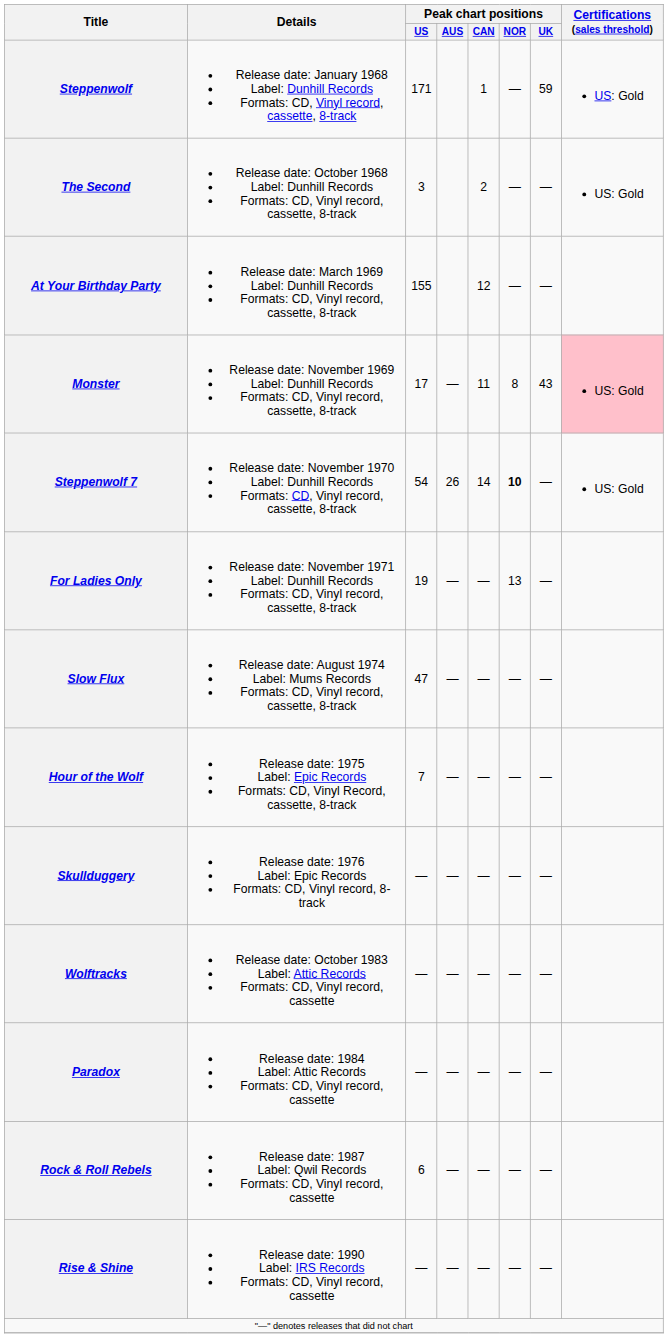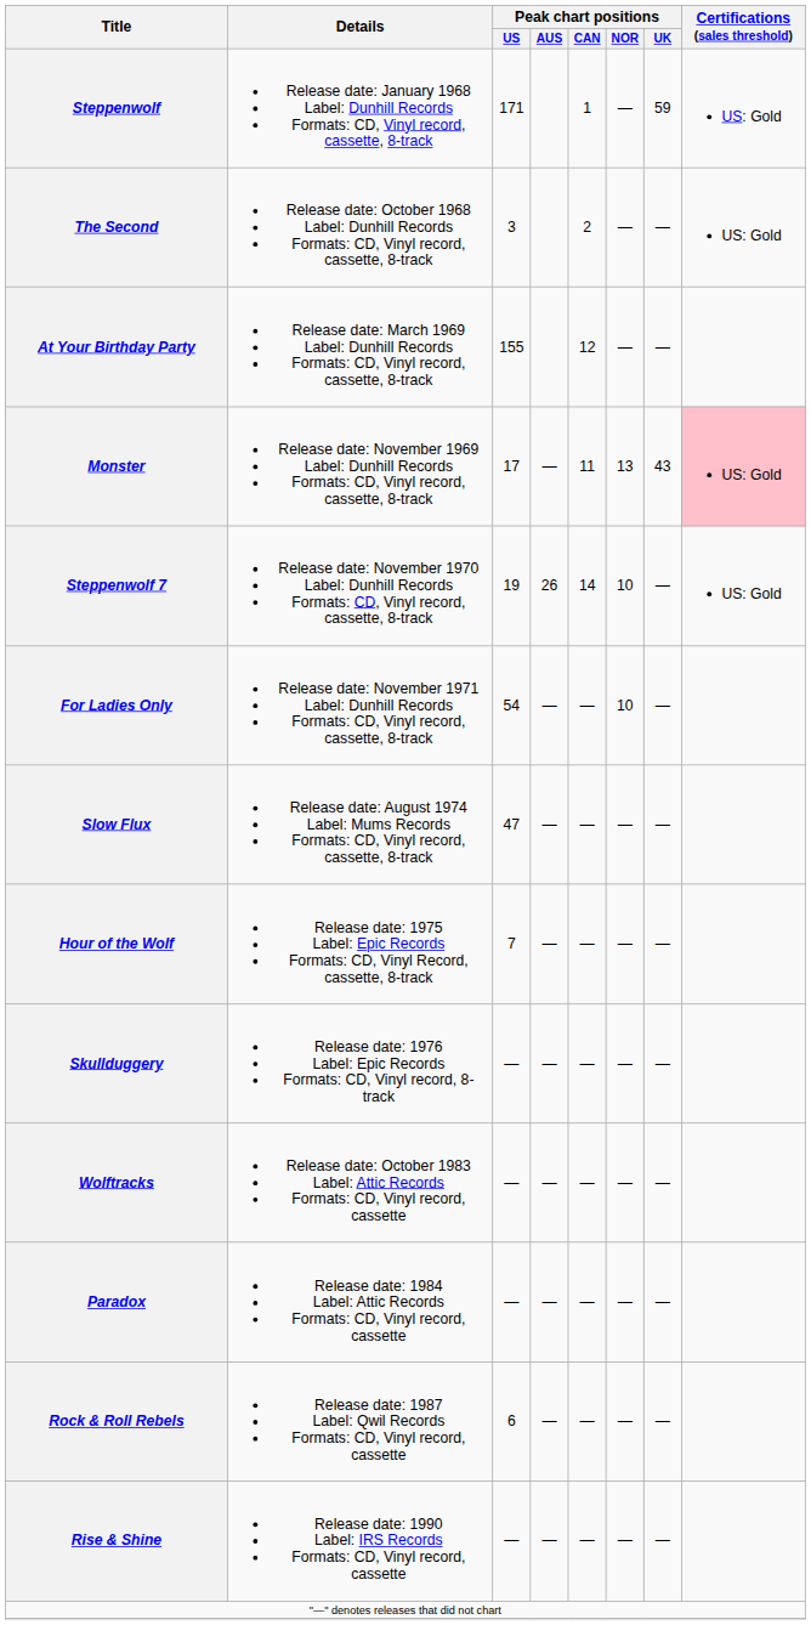Monster | Peak chart positions / NOR: 8 -> 13
Steppenwolf 7 | Peak chart positions / US: 54 -> 19
Steppenwolf 7 | Peak chart positions / NOR: bold -> normal
For Ladies Only | Peak chart positions / US: 19 -> 54
For Ladies Only | Peak chart positions / NOR: 13 -> 10
